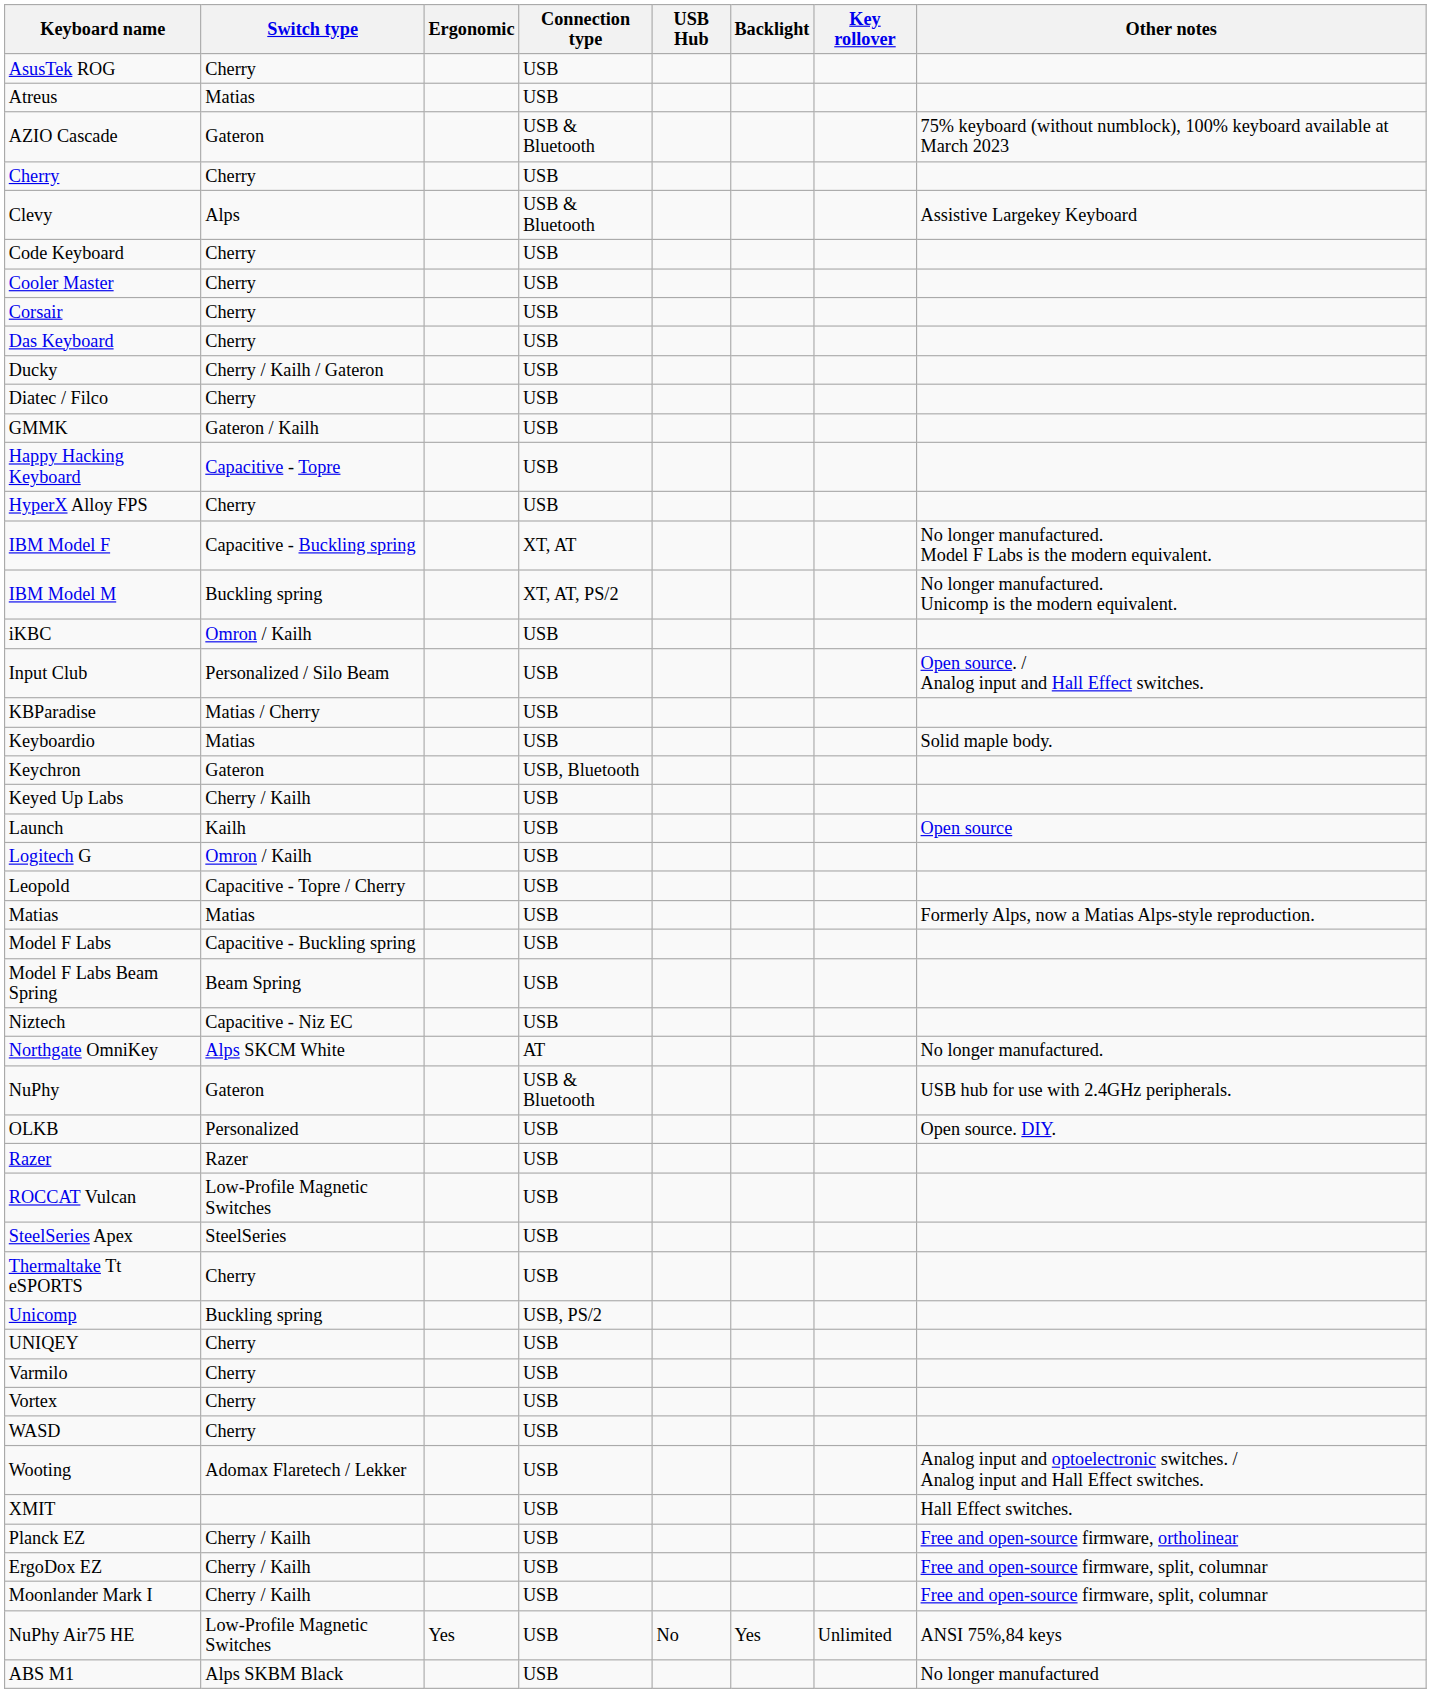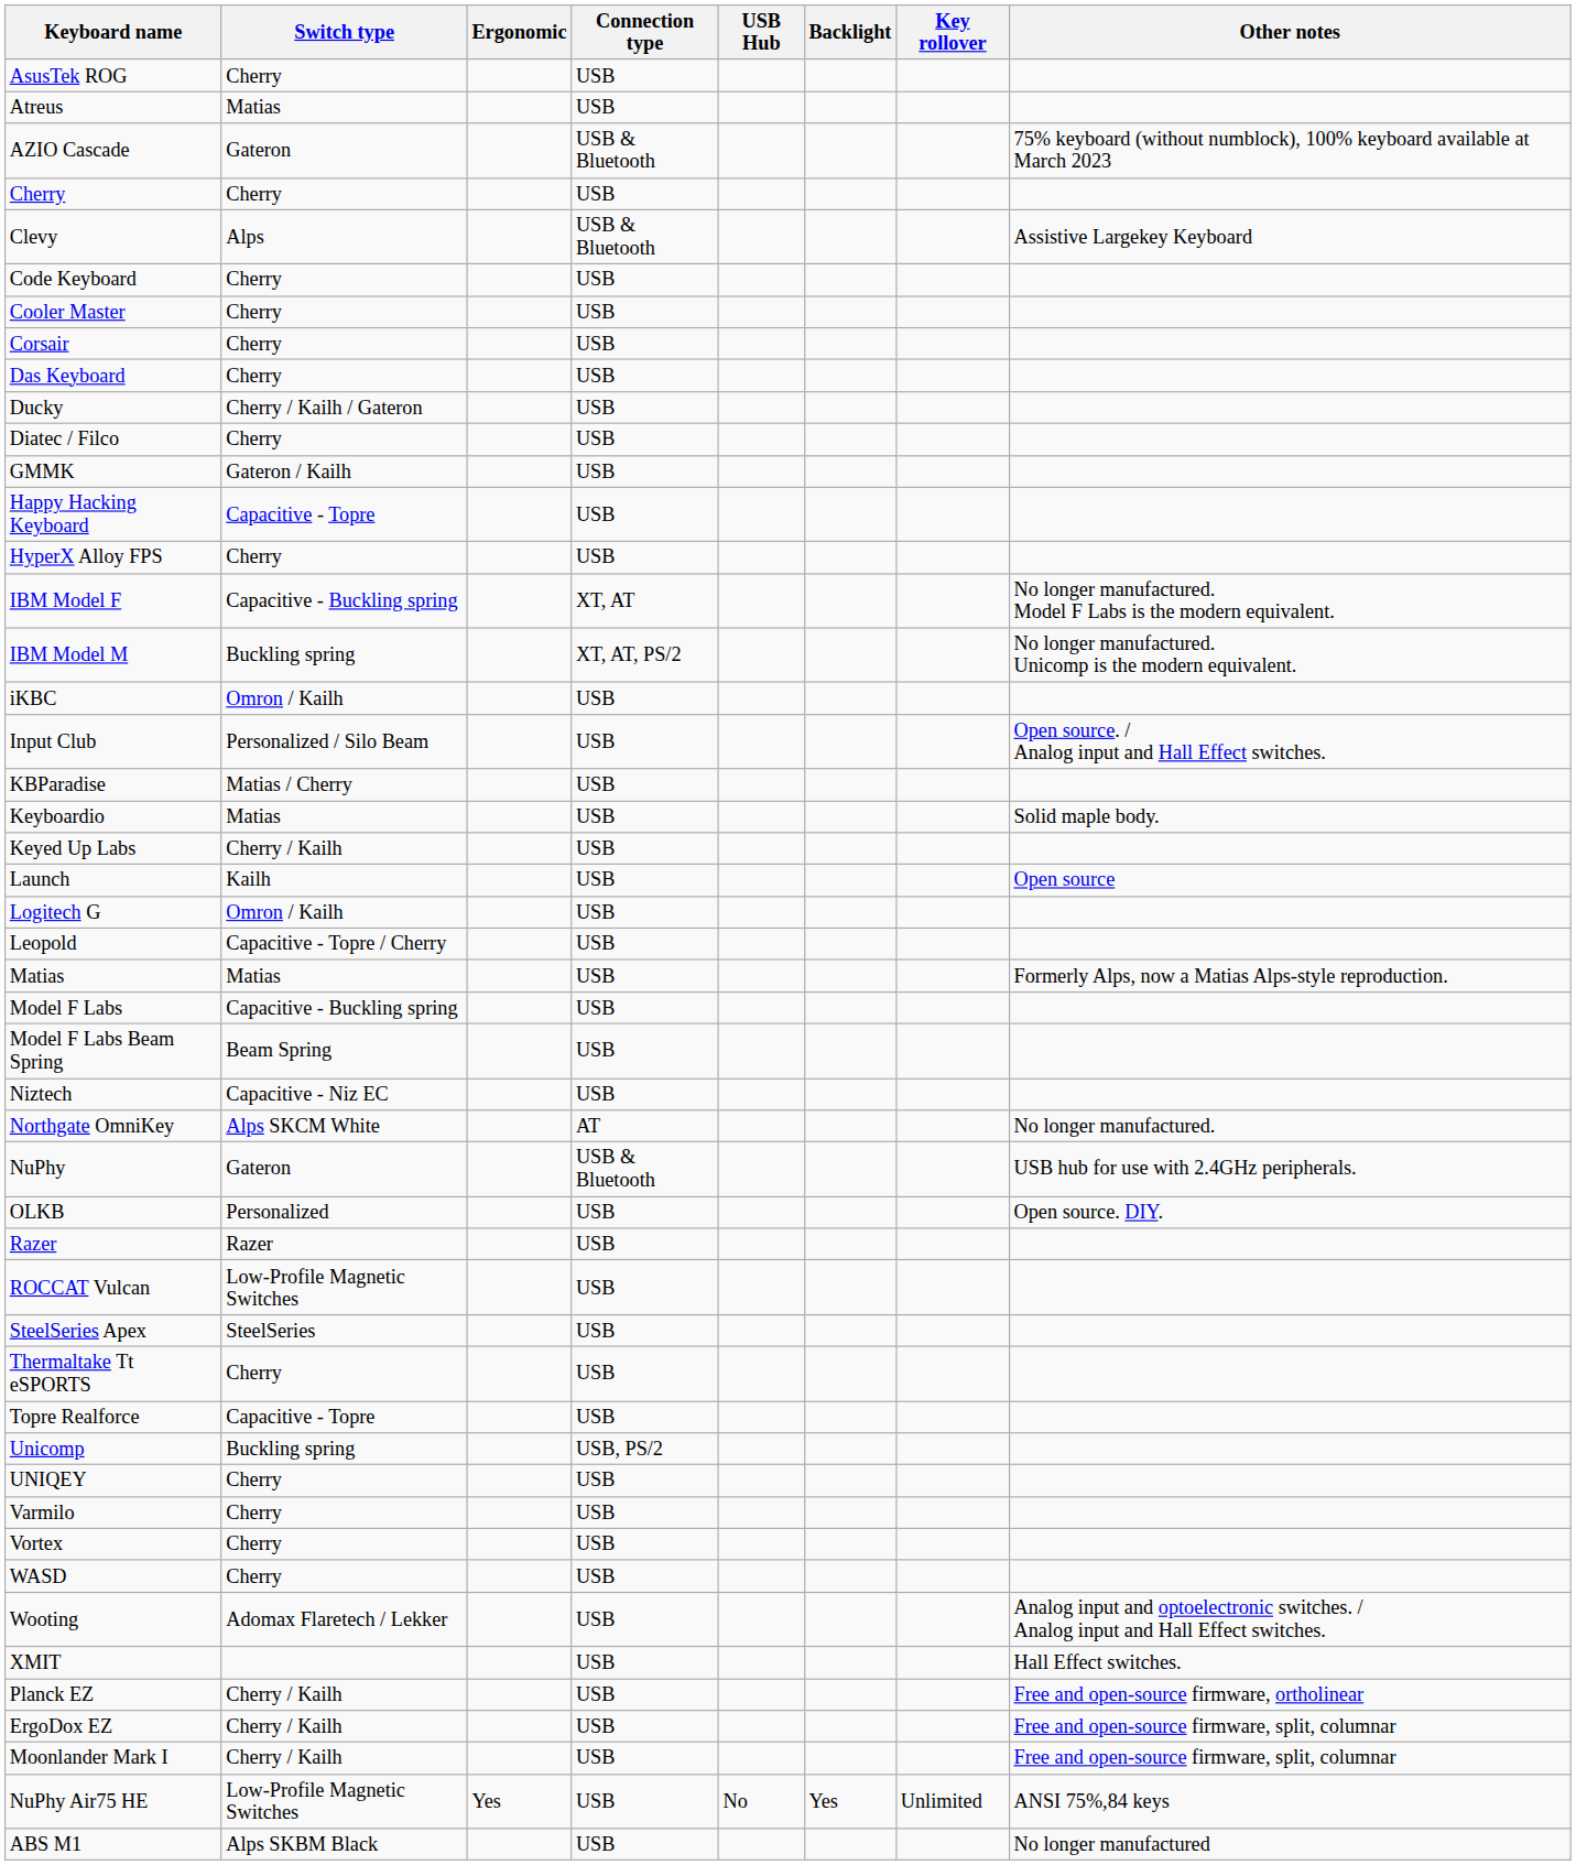- row: Keychron | Gateron | USB, Bluetooth
+ row: Topre Realforce | Capacitive - Topre | USB
